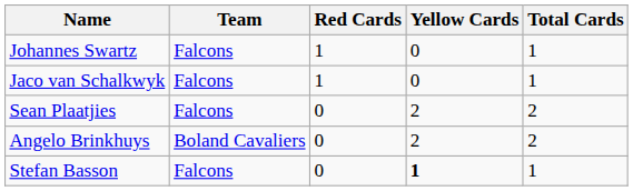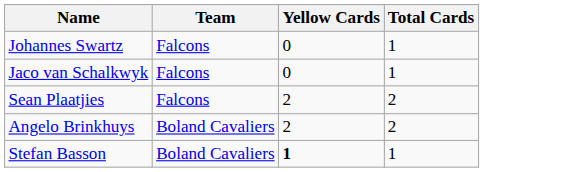- column: Red Cards | 1 | 1 | 0 | 0 | 0
Stefan Basson | Team: Falcons -> Boland Cavaliers
